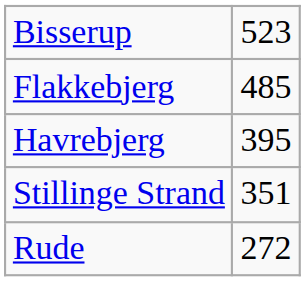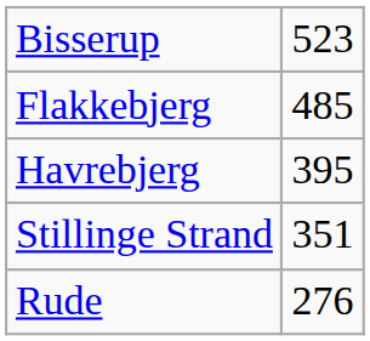Rude | column 2: 272 -> 276
